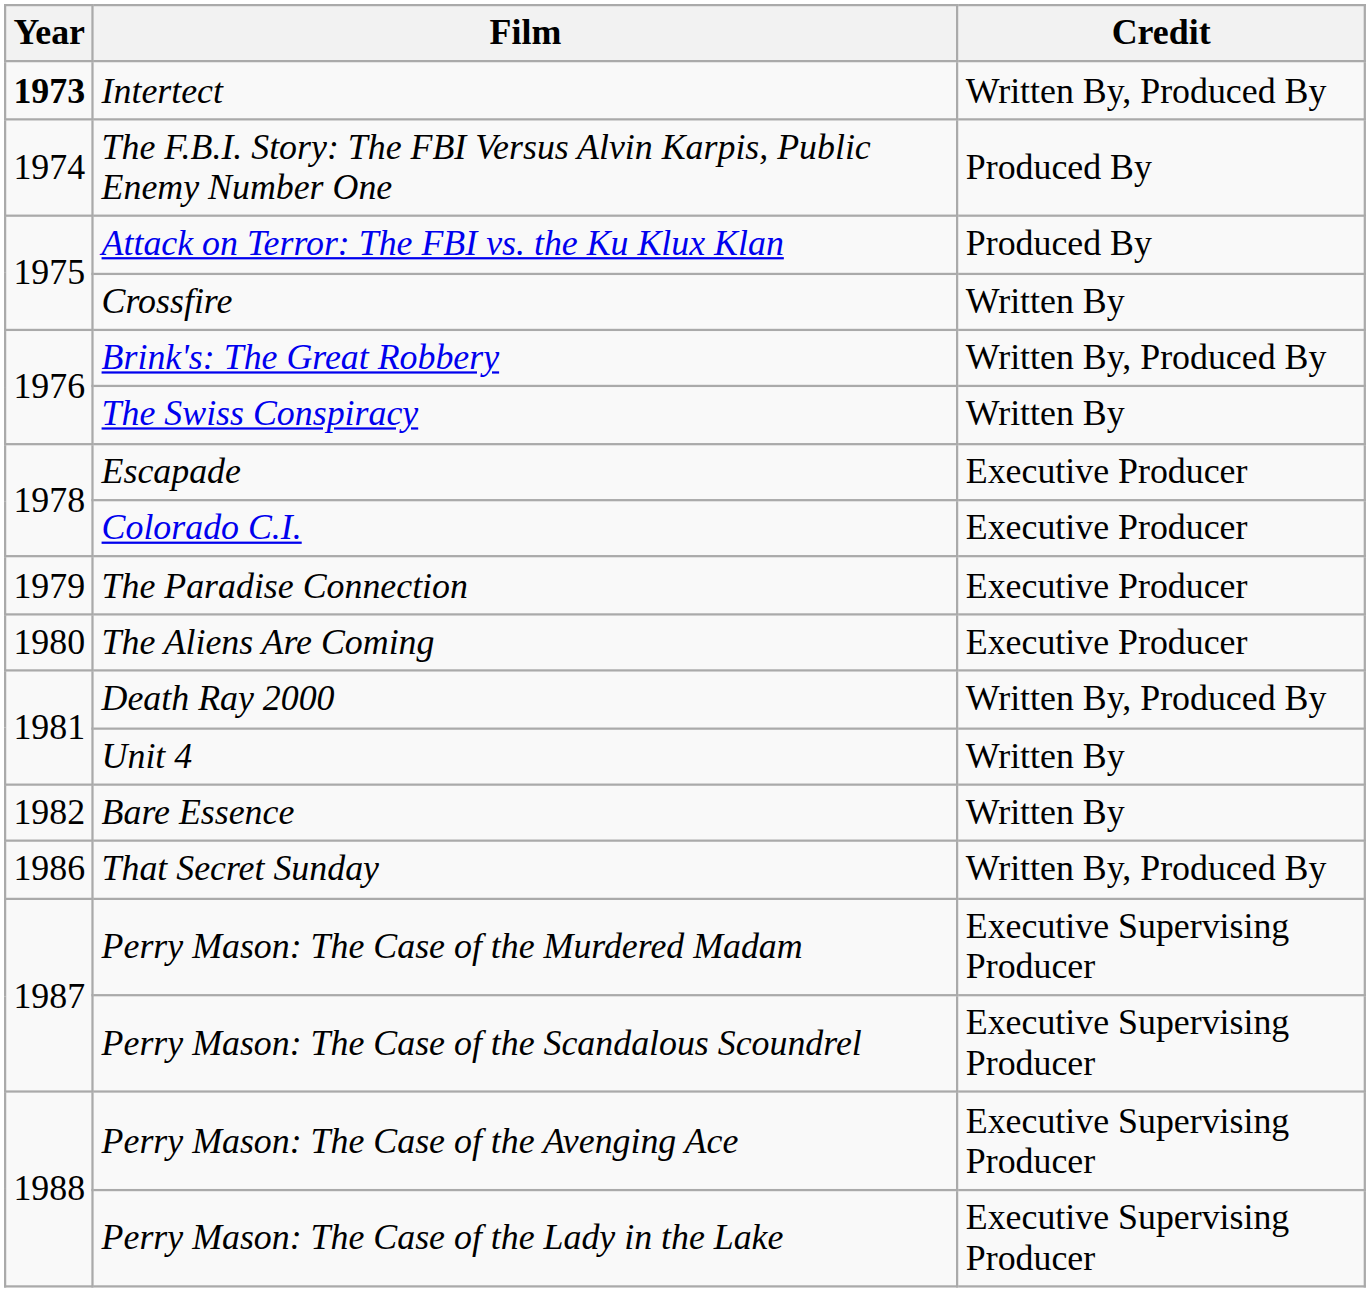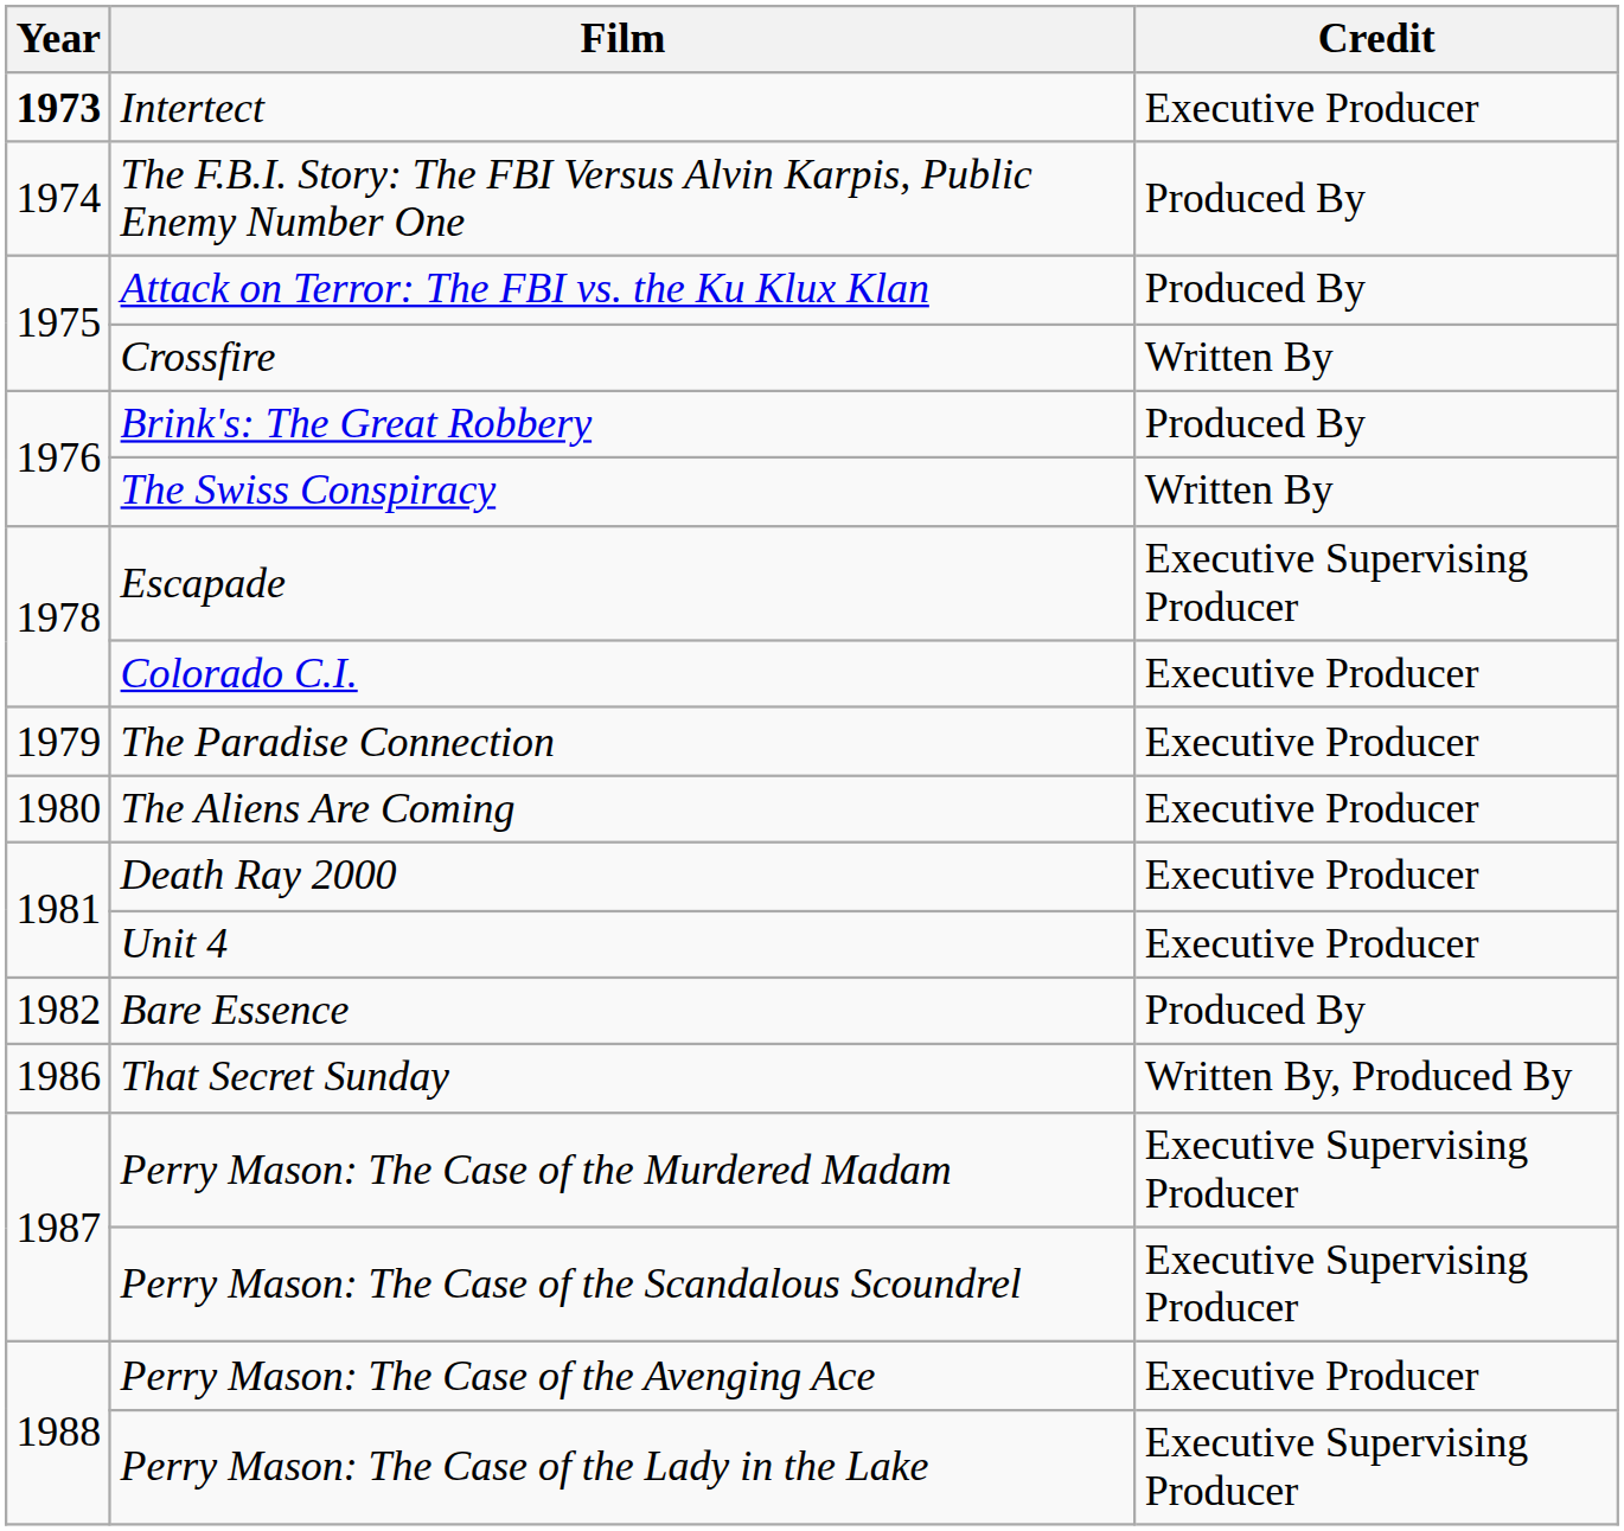Intertect | Credit: Written By, Produced By -> Executive Producer
Brink's: The Great Robbery | Credit: Written By, Produced By -> Produced By
Escapade | Credit: Executive Producer -> Executive Supervising Producer
Death Ray 2000 | Credit: Written By, Produced By -> Executive Producer
Unit 4 | Credit: Written By -> Executive Producer
Bare Essence | Credit: Written By -> Produced By
Perry Mason: The Case of the Avenging Ace | Credit: Executive Supervising Producer -> Executive Producer
